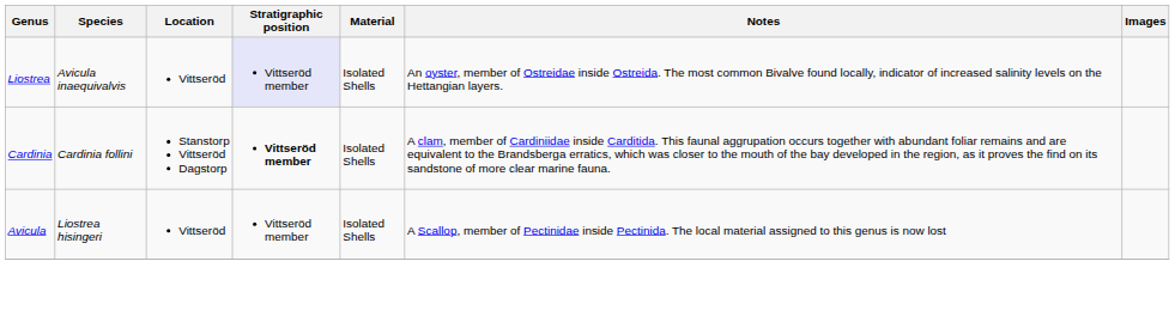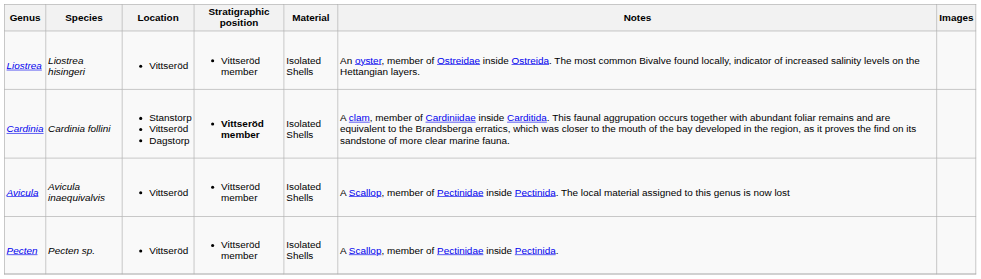Liostrea | Species: Avicula inaequivalvis -> Liostrea hisingeri
Liostrea | Stratigraphic position: lavender background -> no background
Avicula | Species: Liostrea hisingeri -> Avicula inaequivalvis
+ row: Pecten | Pecten sp. | Vittseröd | Vittseröd member | Isolated Shells | A Scallop, member of Pectinidae inside Pectinida.
